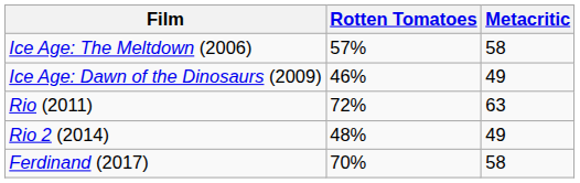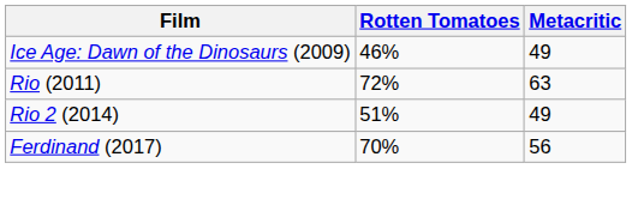- row: Ice Age: The Meltdown (2006) | 57% | 58
Rio 2 (2014) | Rotten Tomatoes: 48% -> 51%
Ferdinand (2017) | Metacritic: 58 -> 56
